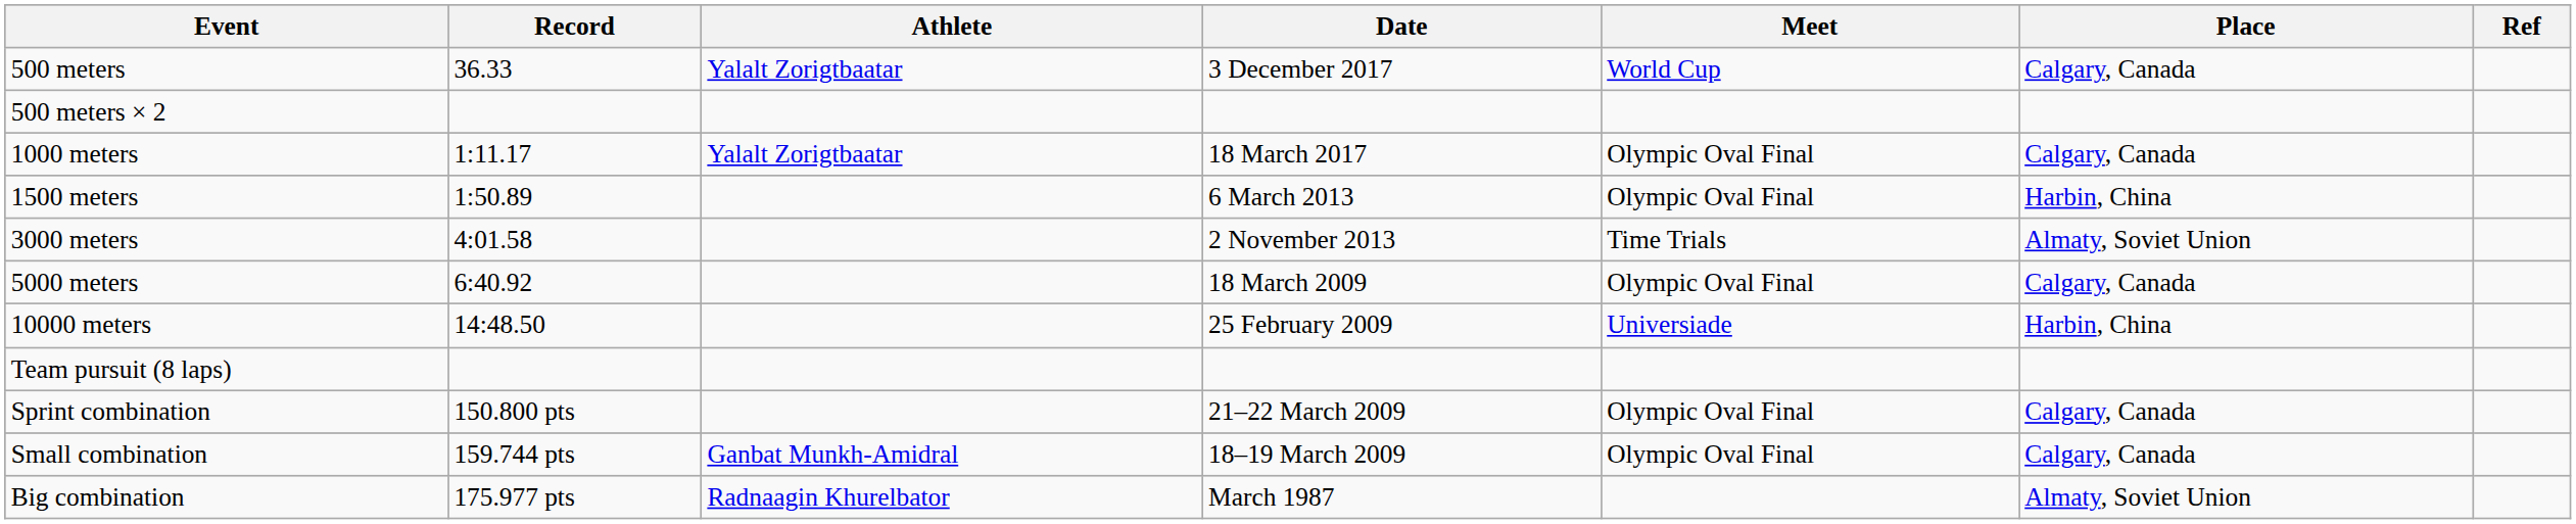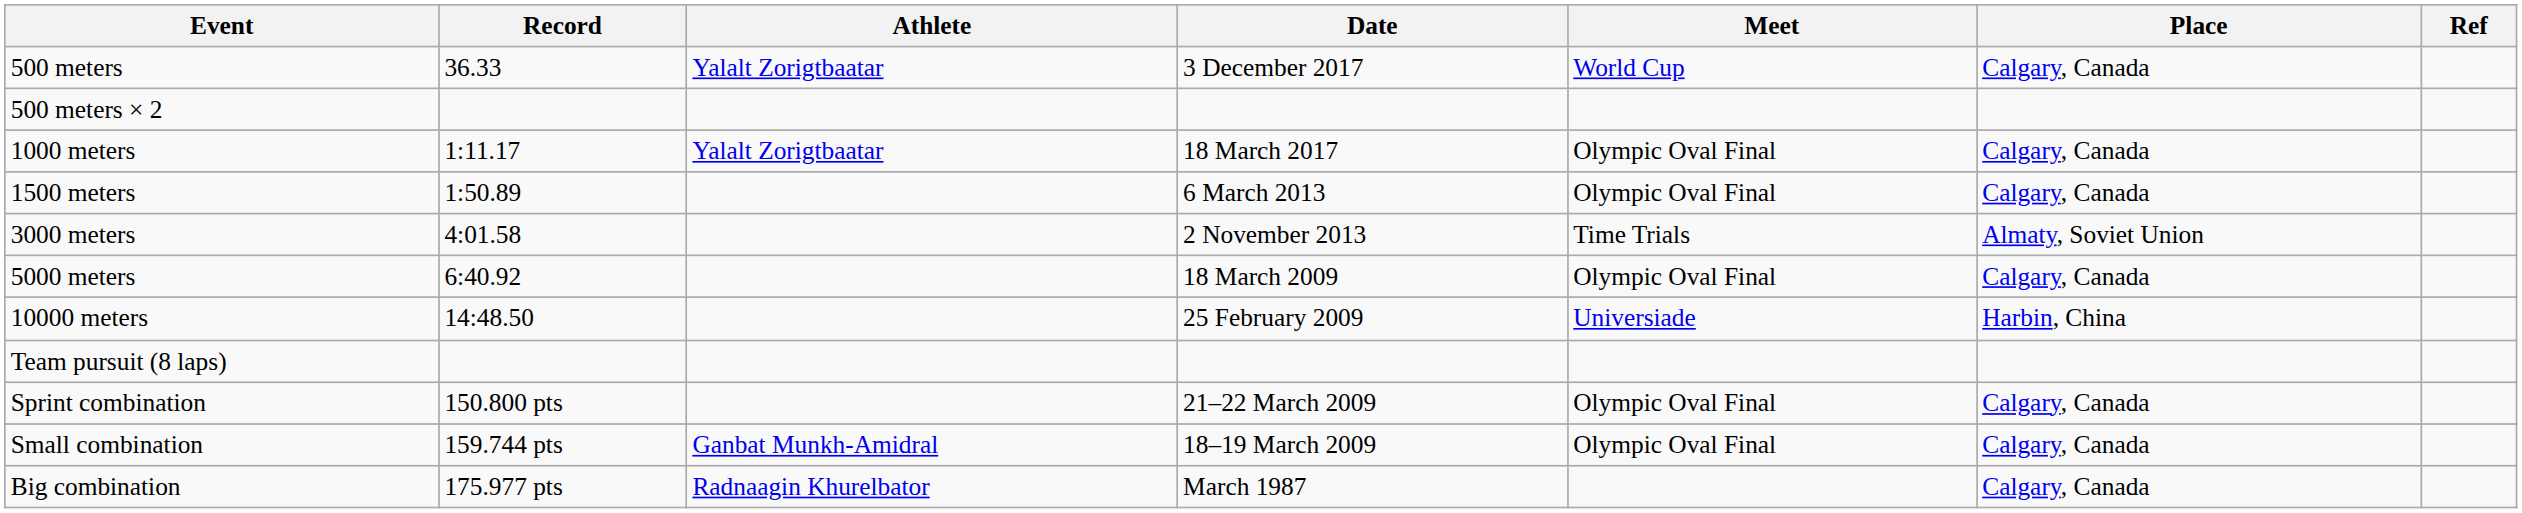1500 meters | Place: Harbin, China -> Calgary, Canada
Big combination | Place: Almaty, Soviet Union -> Calgary, Canada
